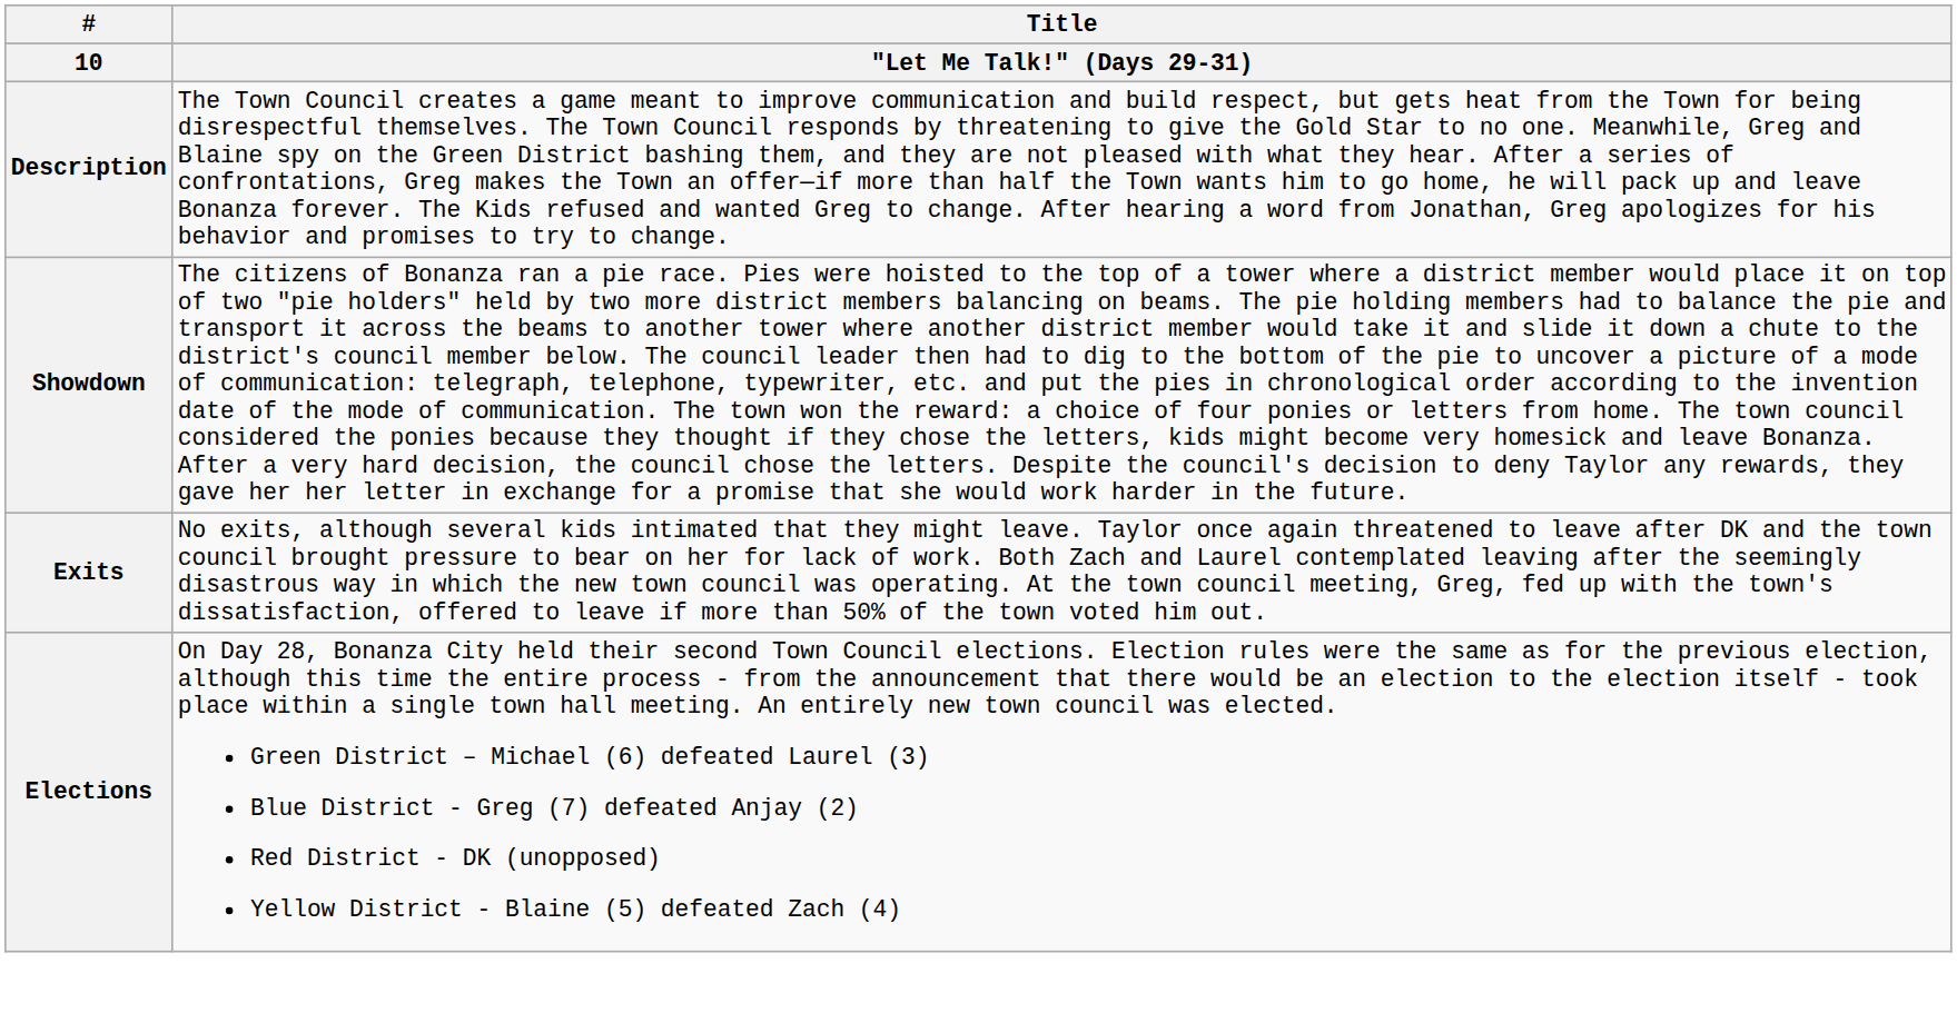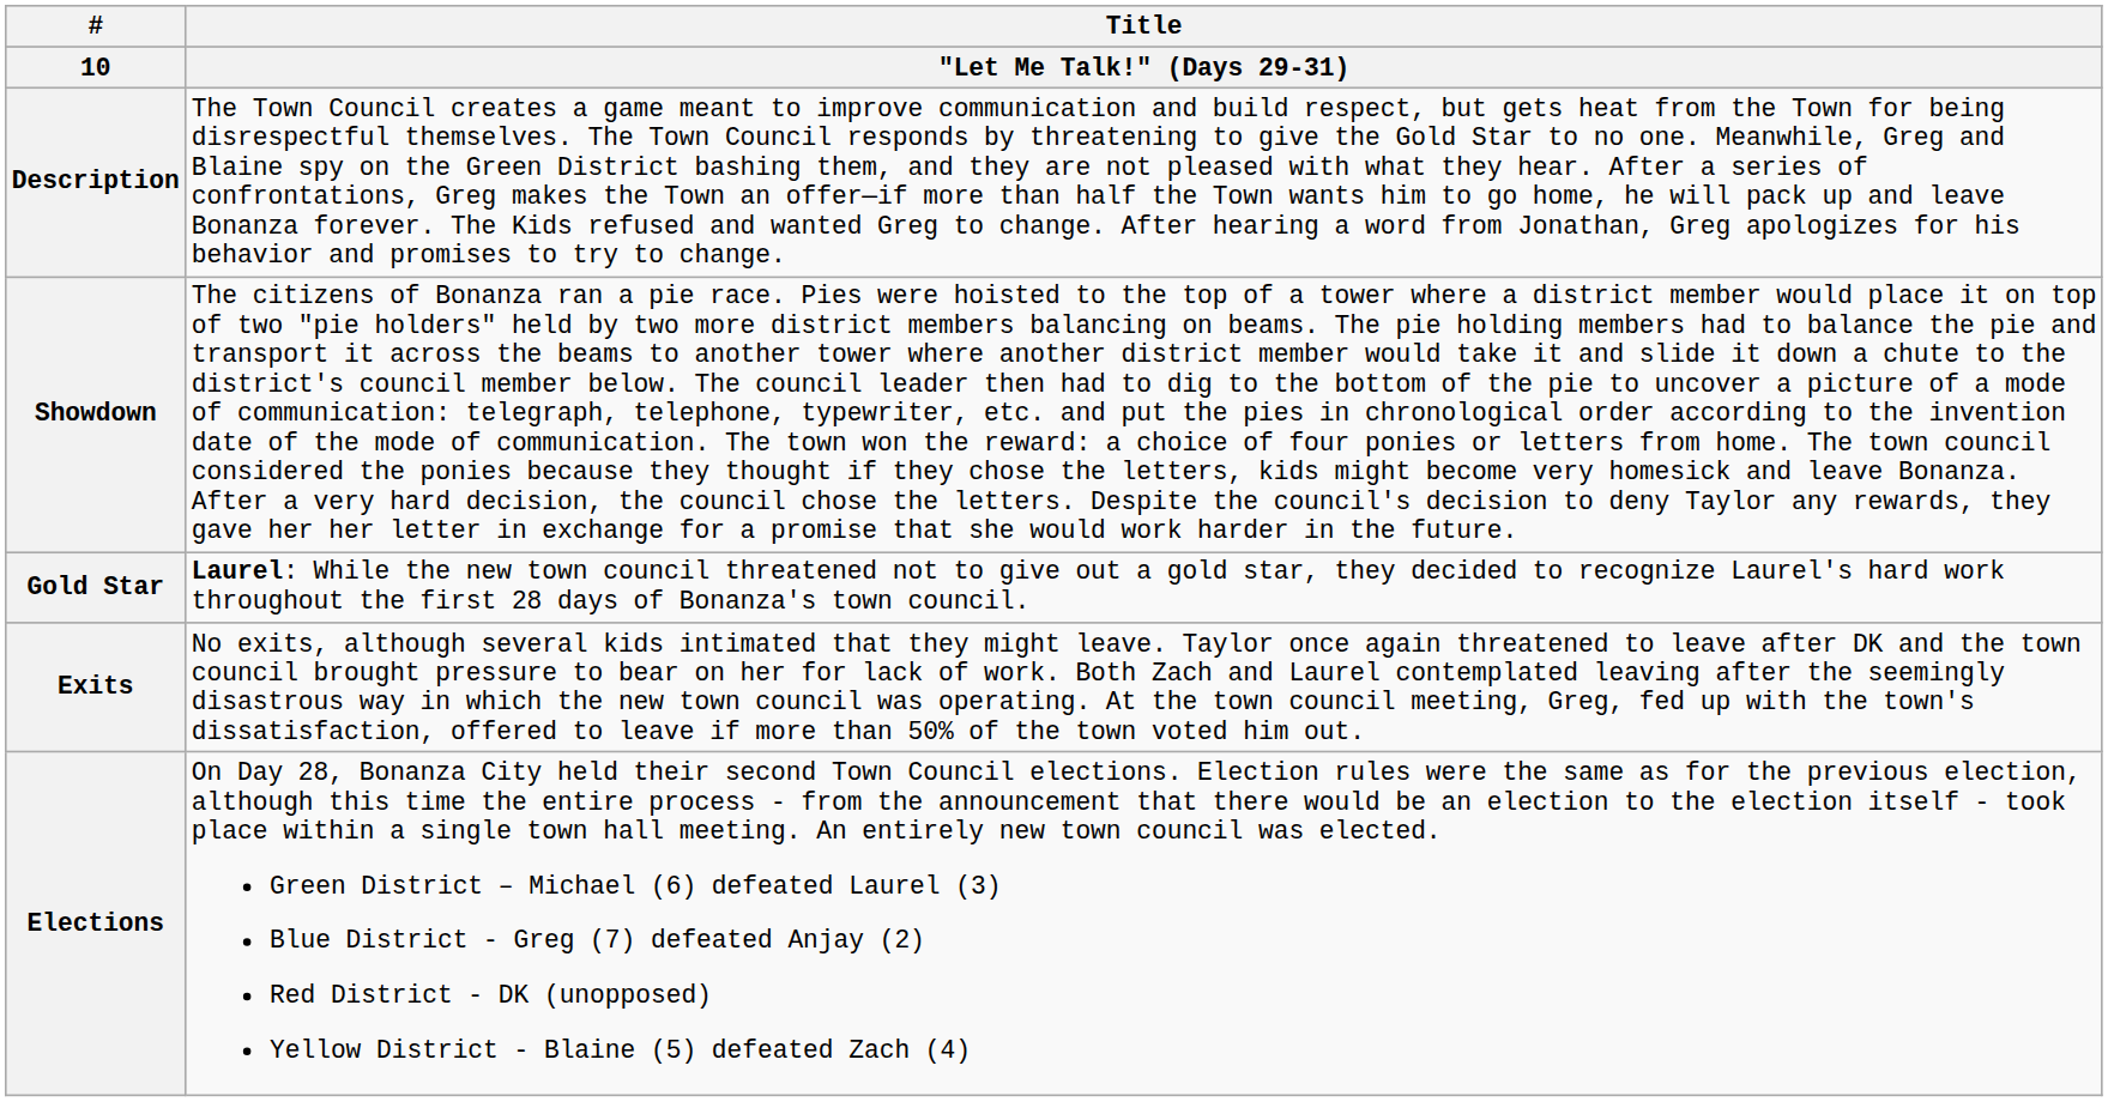+ row: Gold Star | Laurel: While the new town council threatened not to give out a gold star, they decided to recognize Laurel's hard work throughout the first 28 days of Bonanza's town council.
